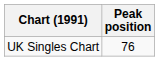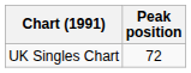UK Singles Chart | Peak position: 76 -> 72
